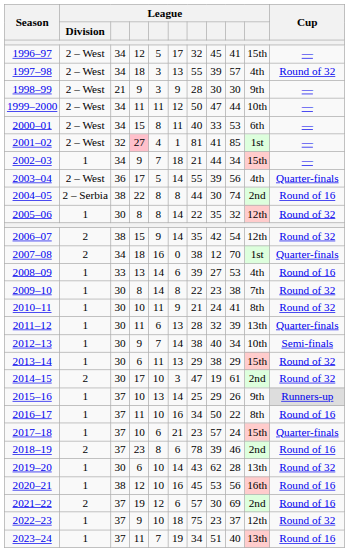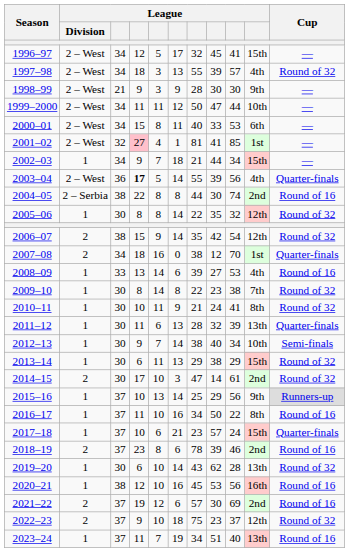2003–04 | column 4: normal -> bold
2014–15 | column 8: 19 -> 14
2015–16 | column 9: 26 -> 56
2022–23 | League / Division: 1 -> 2
